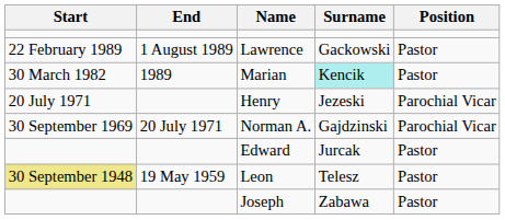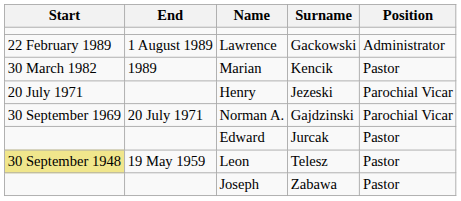Lawrence | Position: Pastor -> Administrator
Marian | Surname: paleturquoise background -> no background
